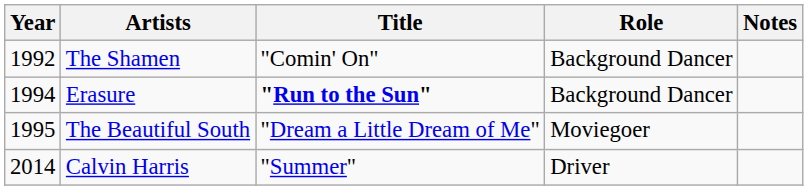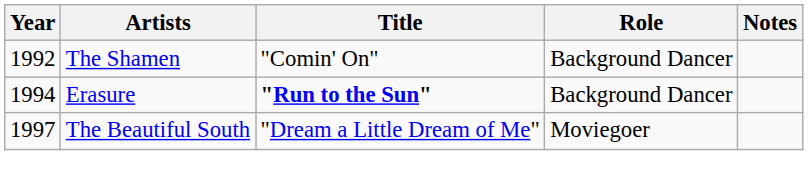The Beautiful South | Year: 1995 -> 1997
- row: 2014 | Calvin Harris | "Summer" | Driver
